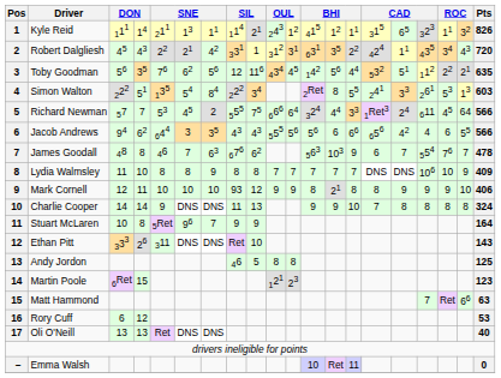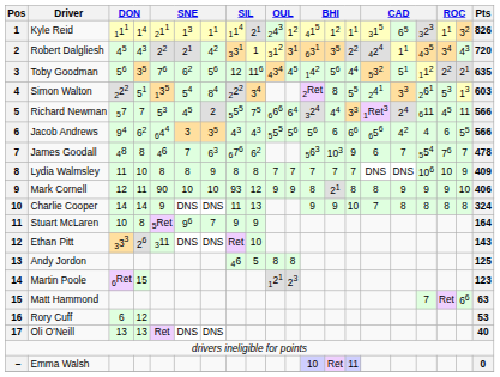Richard Newman | column 19: 64 -> 11
Mark Cornell | column 5: 10 -> 90
